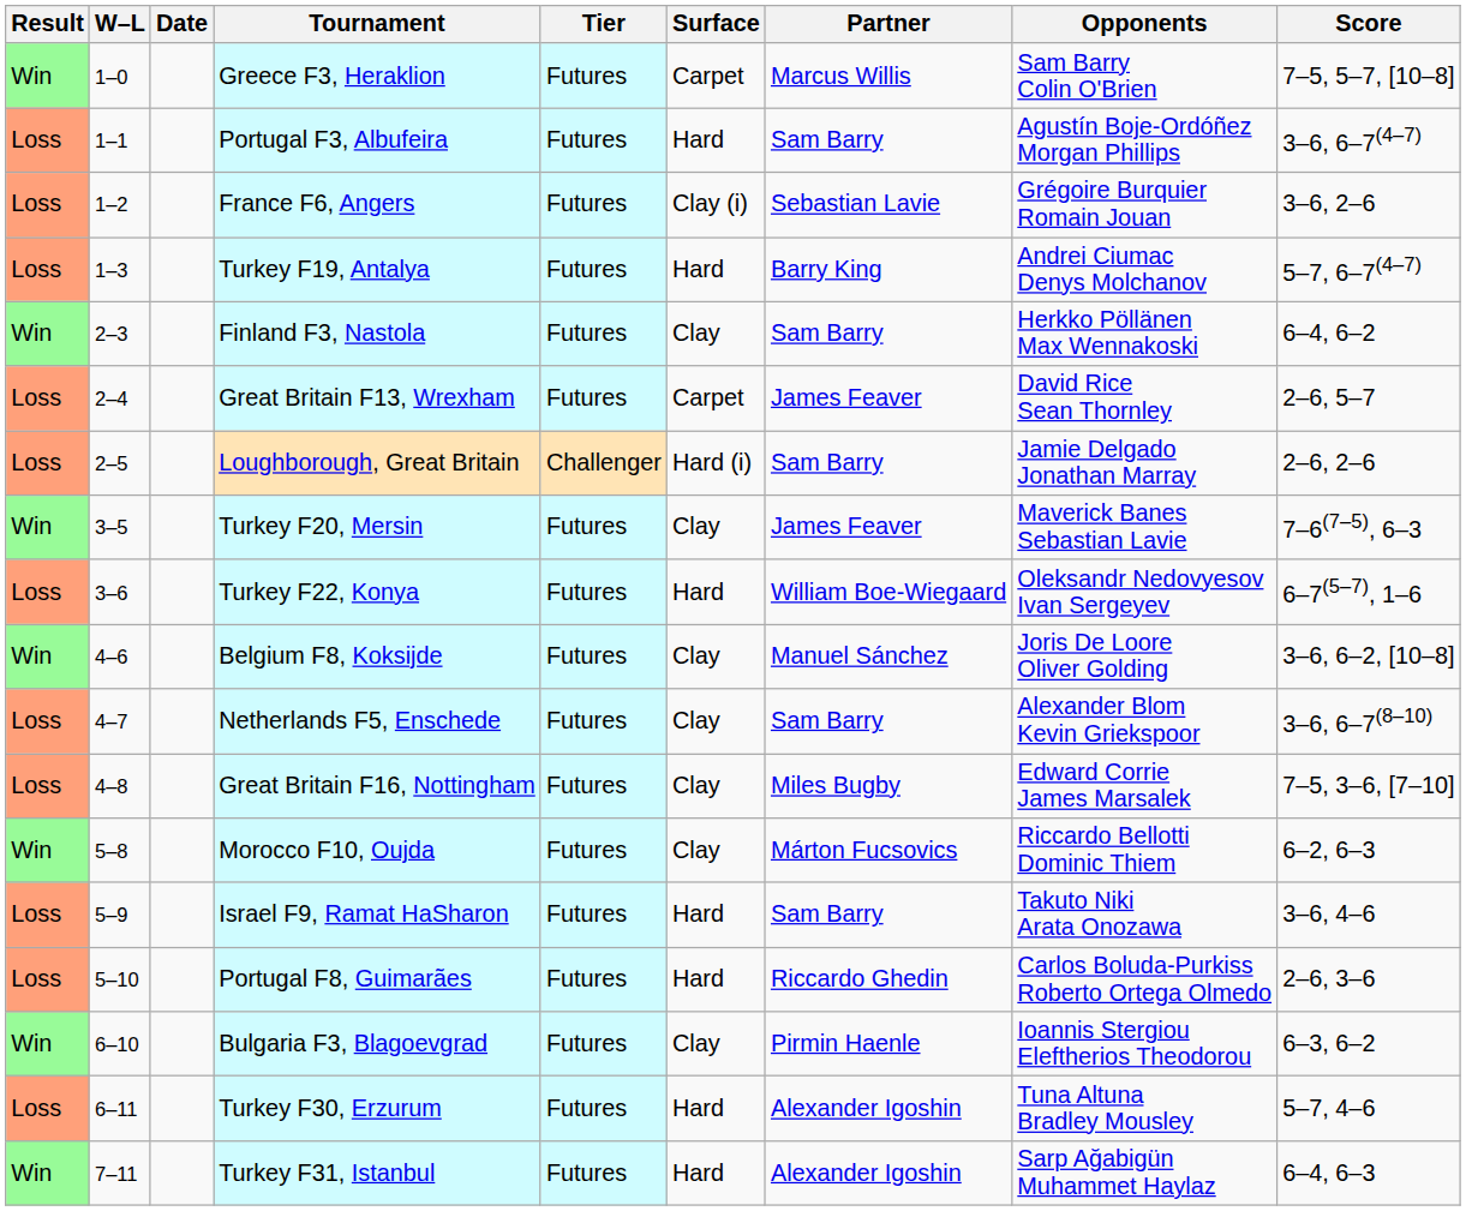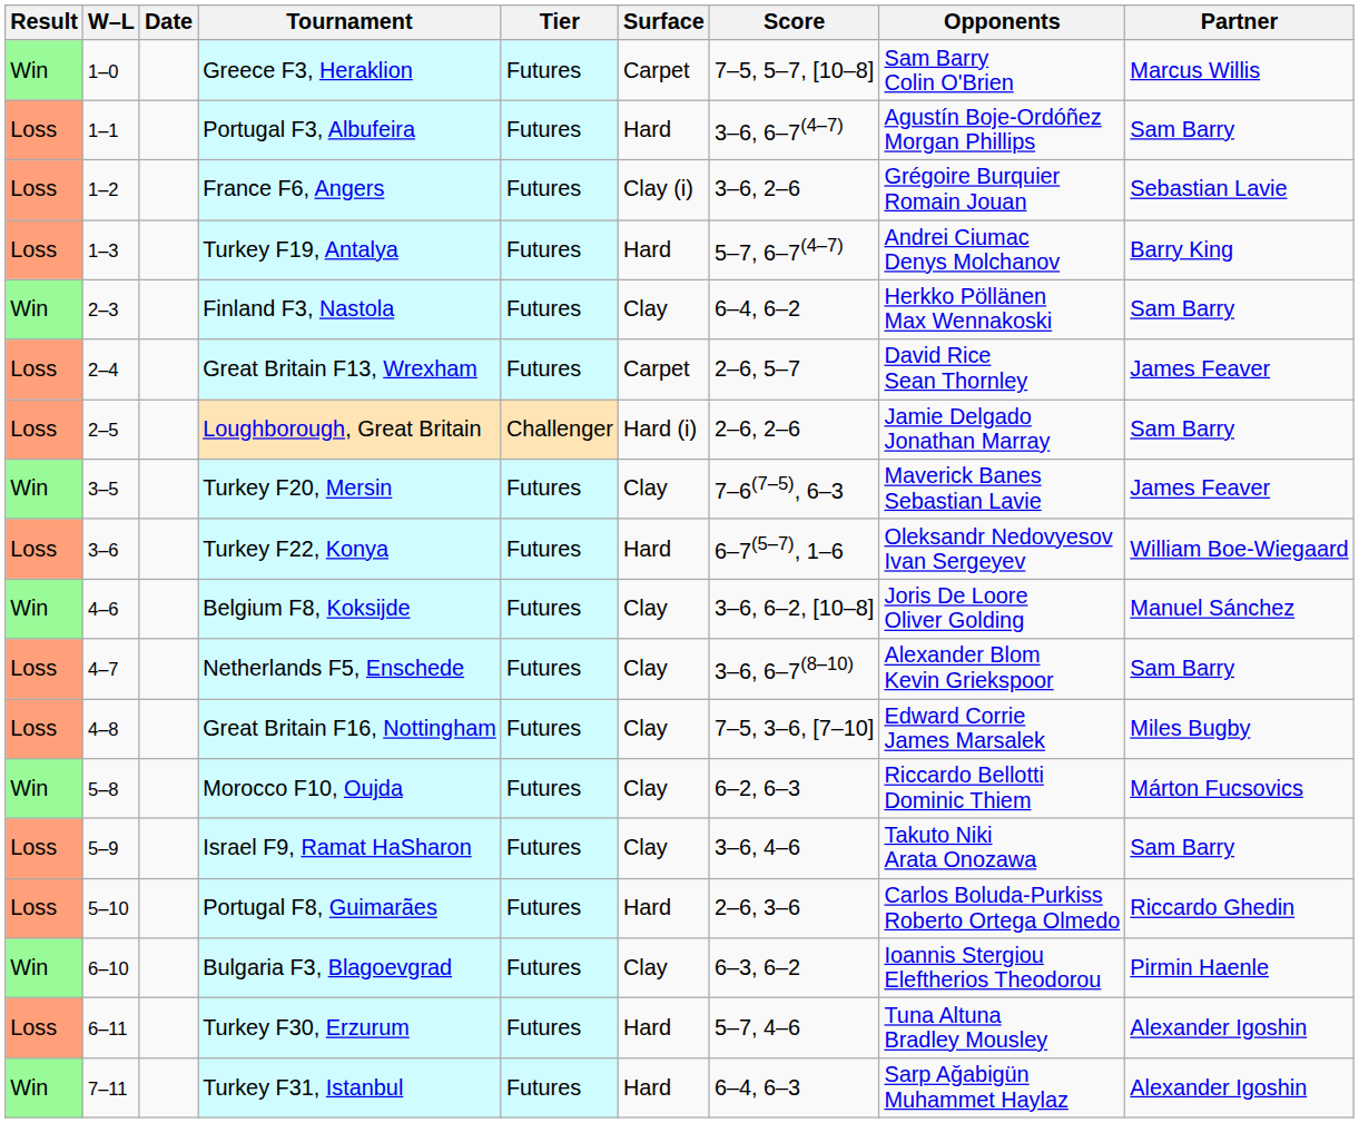columns swapped: Partner <-> Score
Israel F9, Ramat HaSharon | Surface: Hard -> Clay
